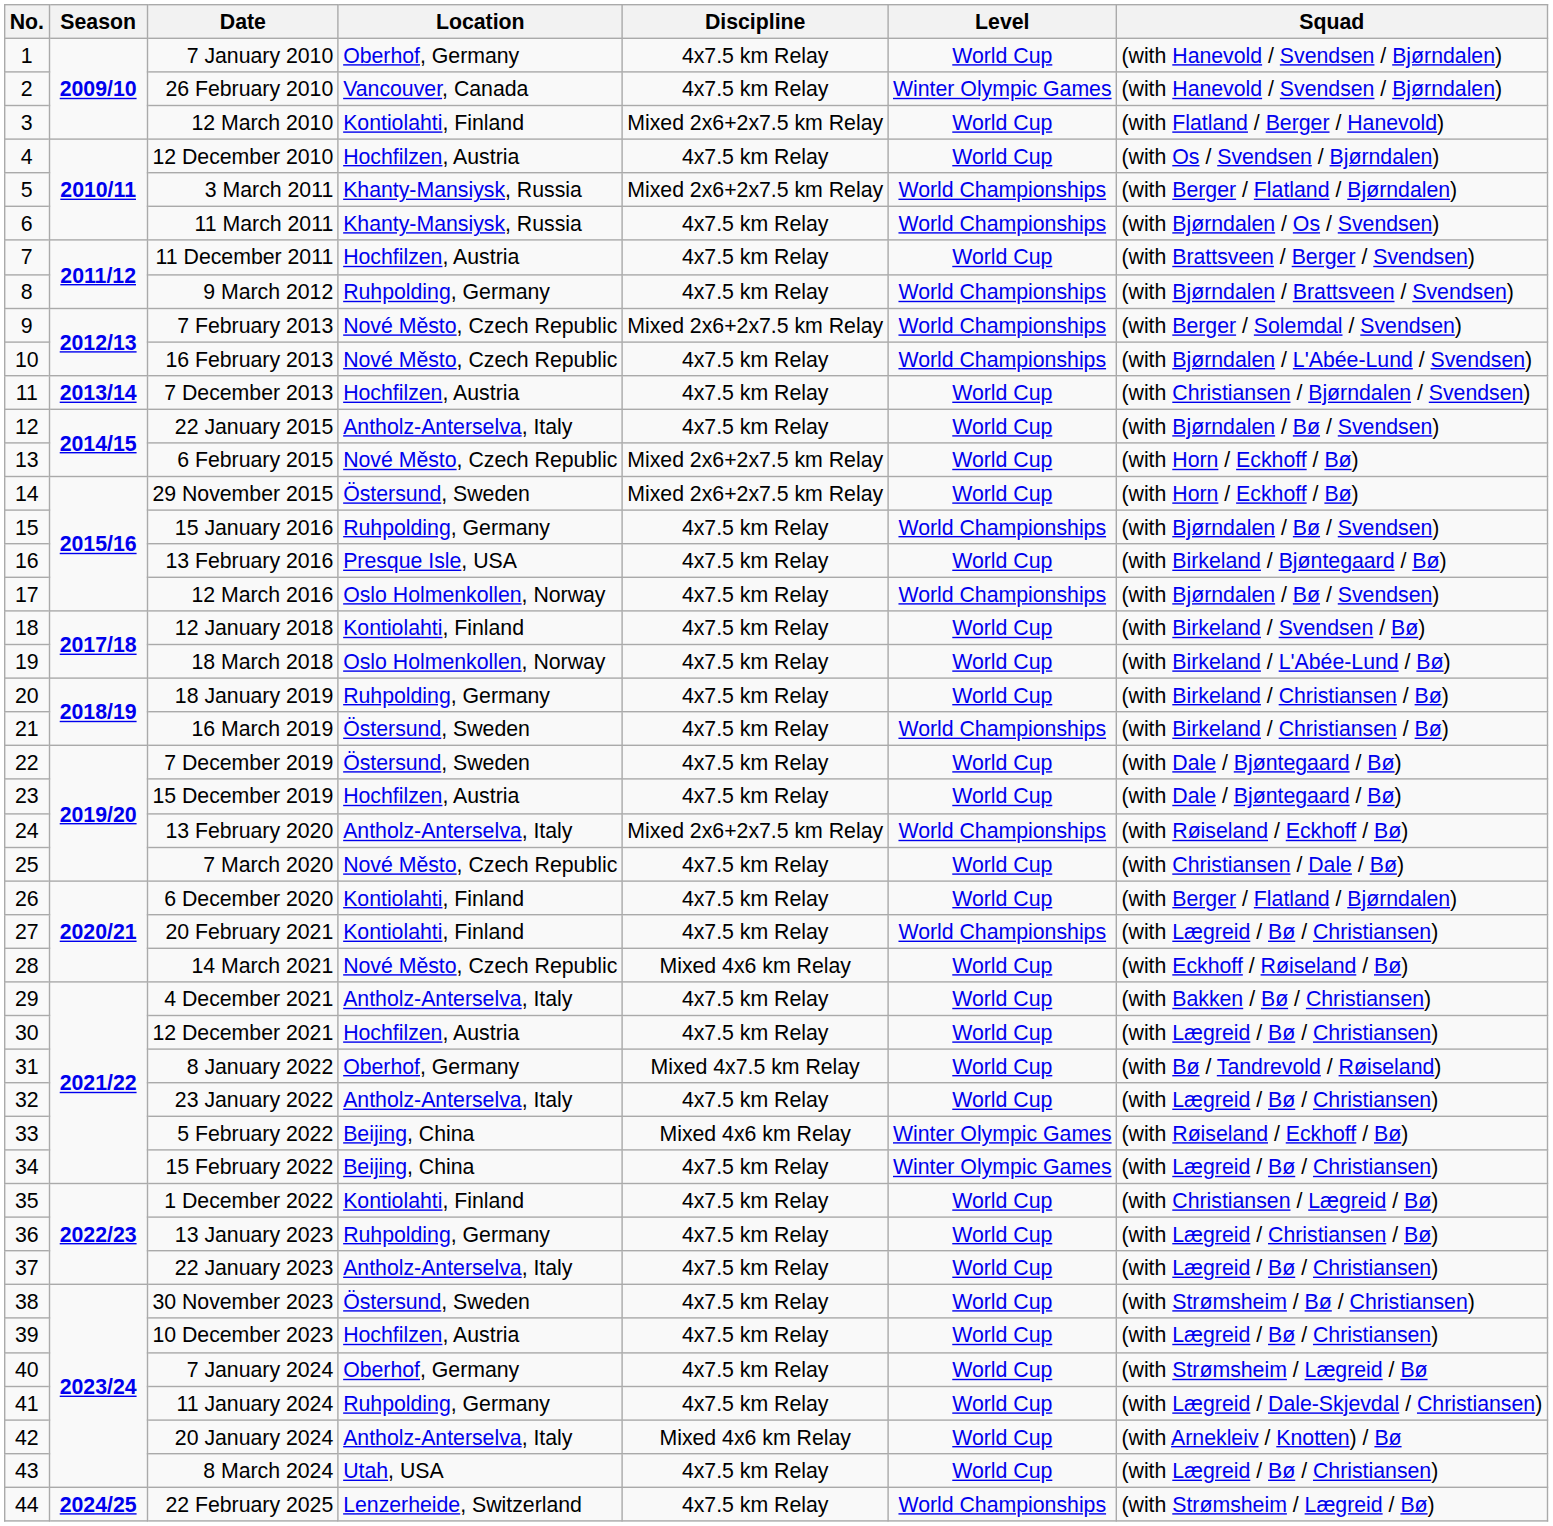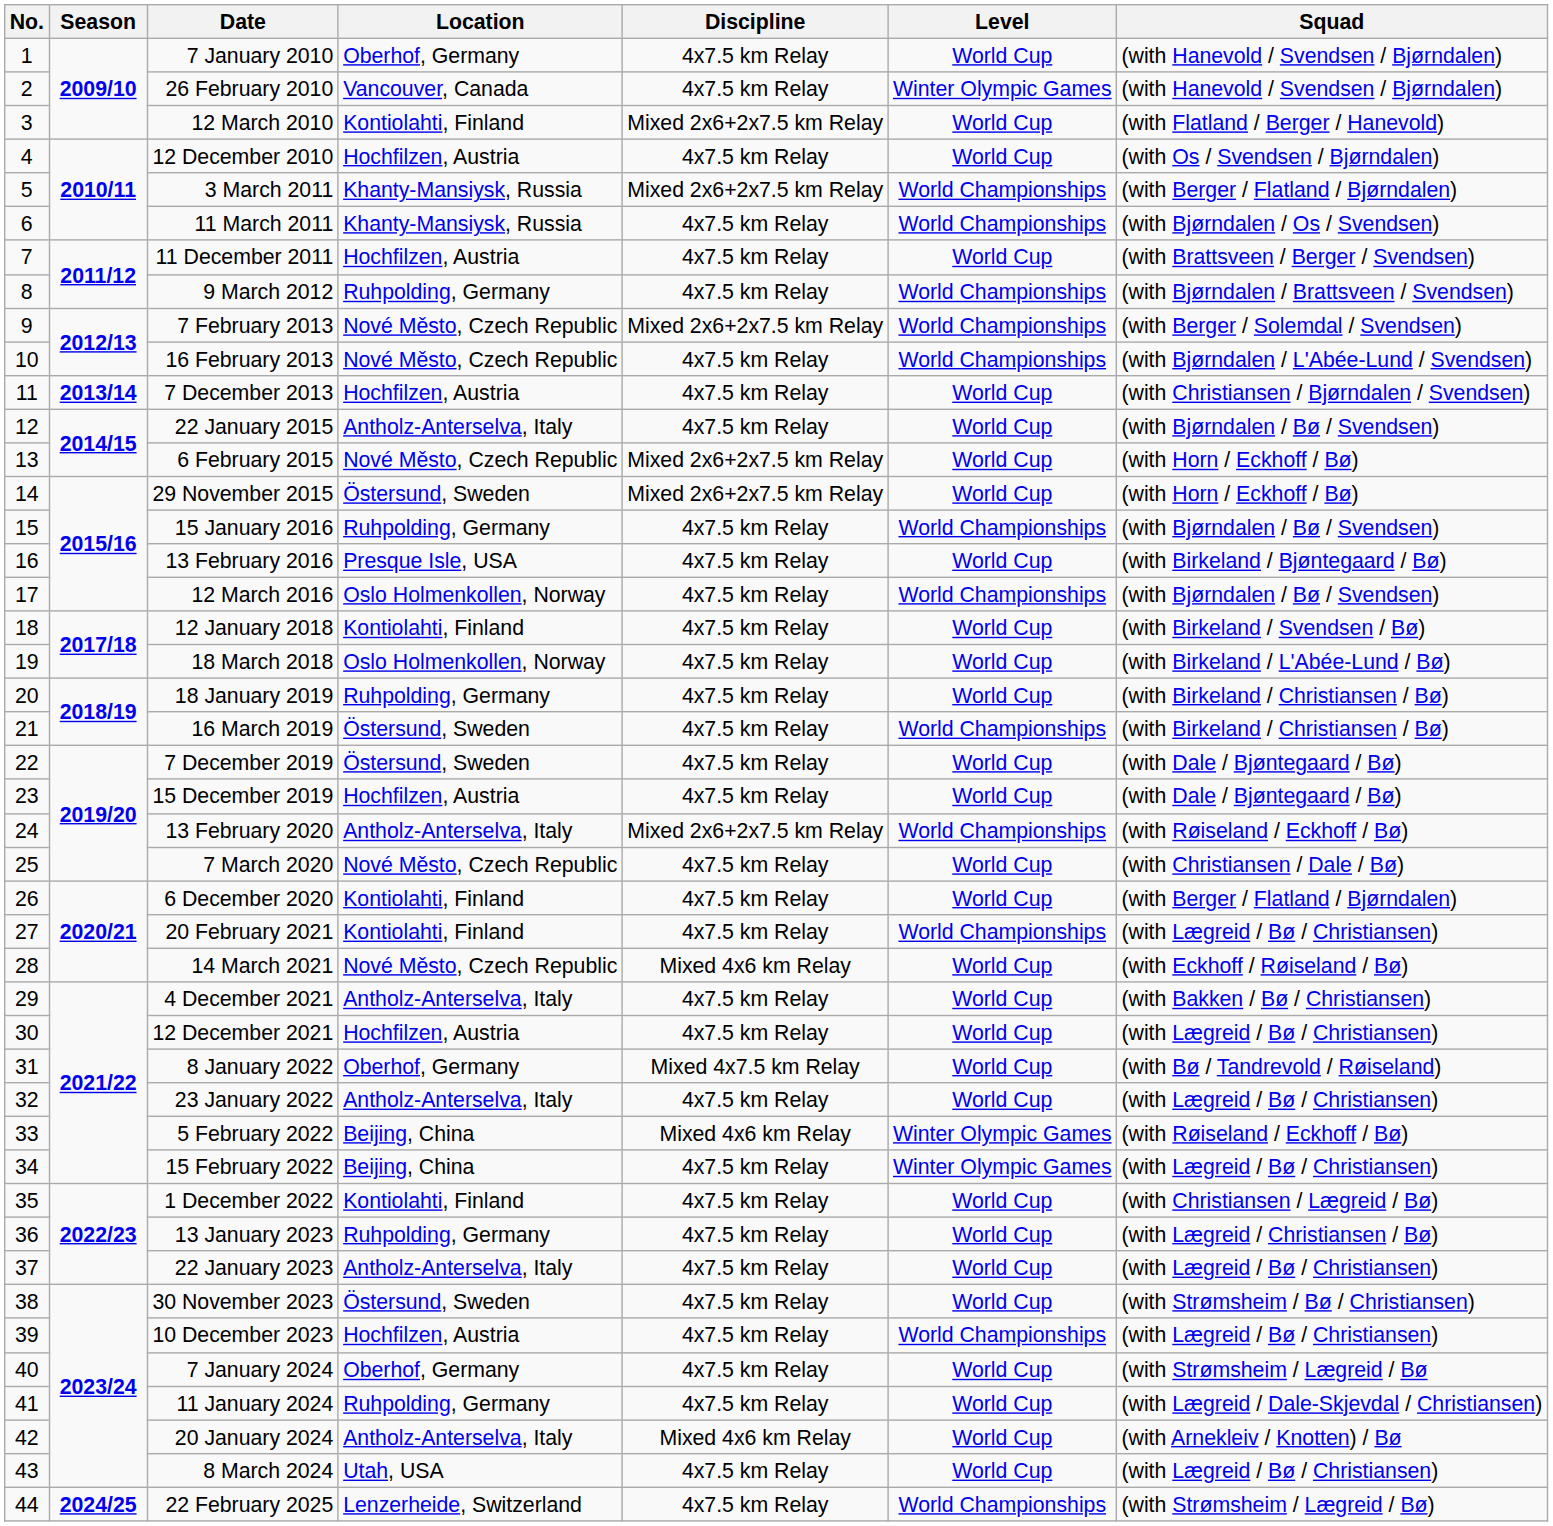10 December 2023 | Level: World Cup -> World Championships
